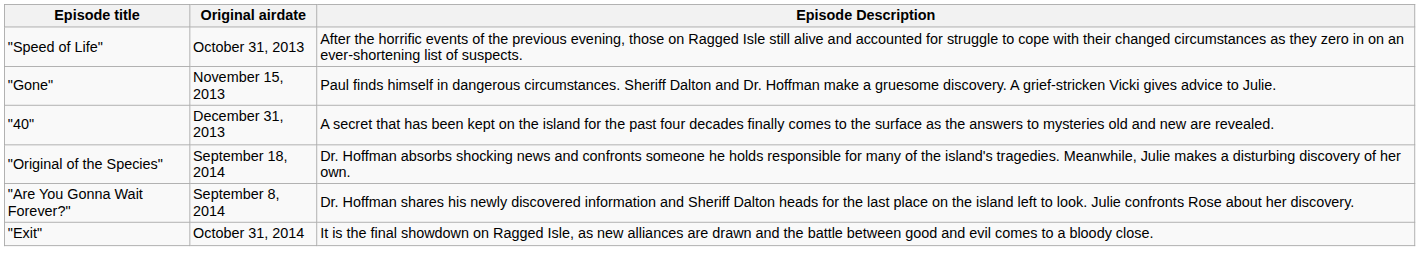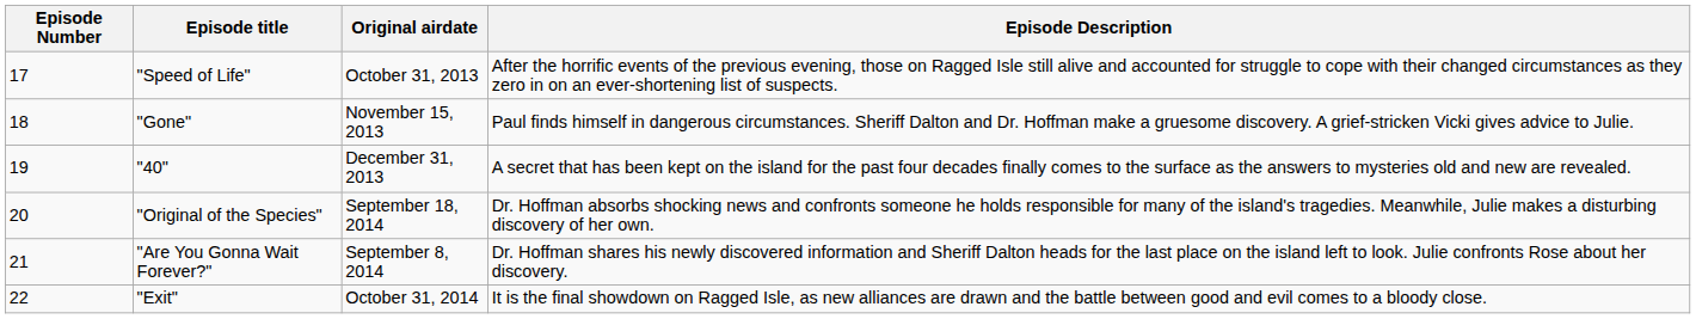+ column: Episode Number | 17 | 18 | 19 | 20 | 21 | 22
